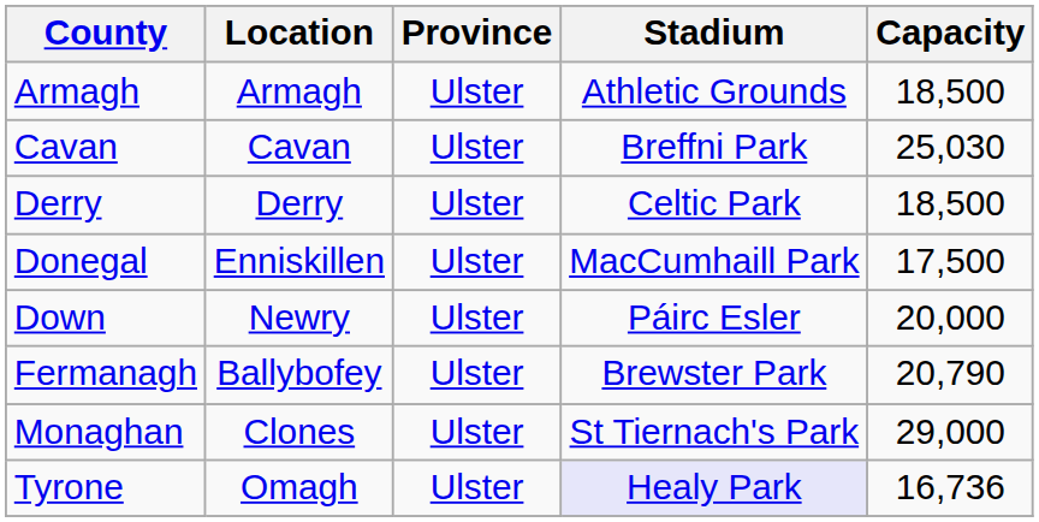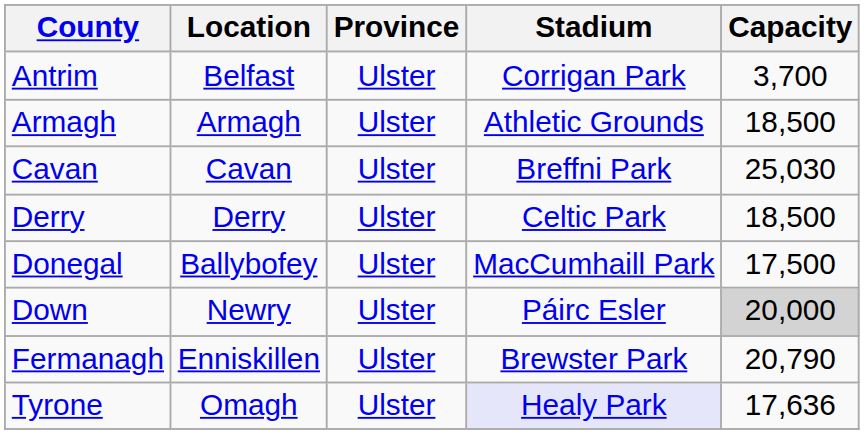+ row: Antrim | Belfast | Ulster | Corrigan Park | 3,700
Donegal | Location: Enniskillen -> Ballybofey
Down | Capacity: no background -> lightgrey background
Fermanagh | Location: Ballybofey -> Enniskillen
- row: Monaghan | Clones | Ulster | St Tiernach's Park | 29,000
Tyrone | Capacity: 16,736 -> 17,636
